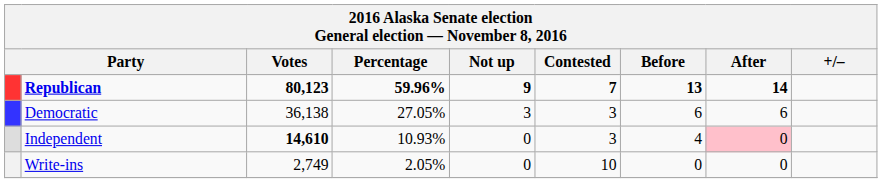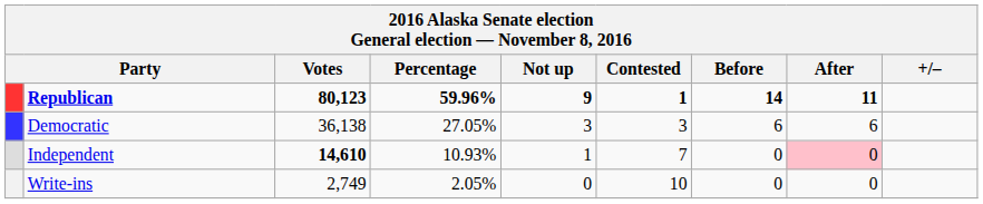Republican | Contested: 7 -> 1
Republican | Before: 13 -> 14
Republican | After: 14 -> 11
Independent | Not up: 0 -> 1
Independent | Contested: 3 -> 7
Independent | Before: 4 -> 0
